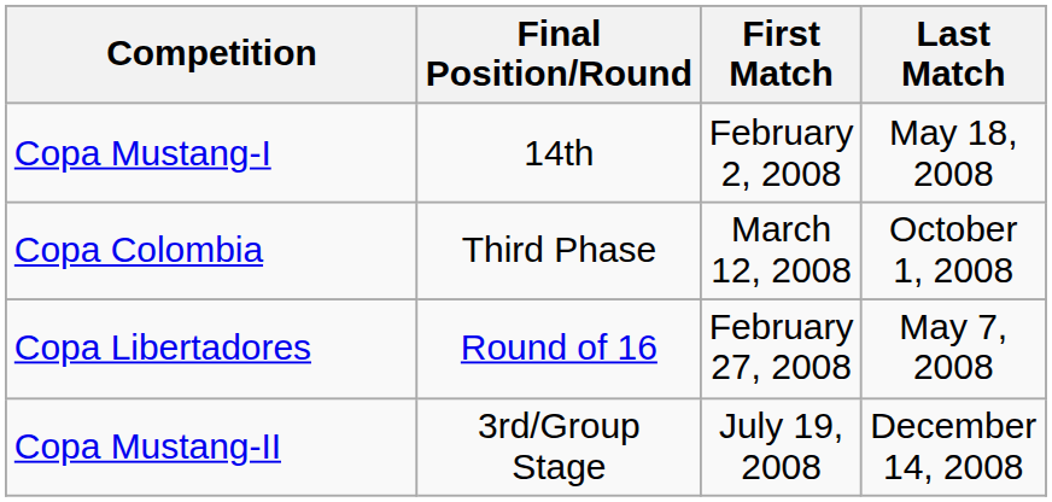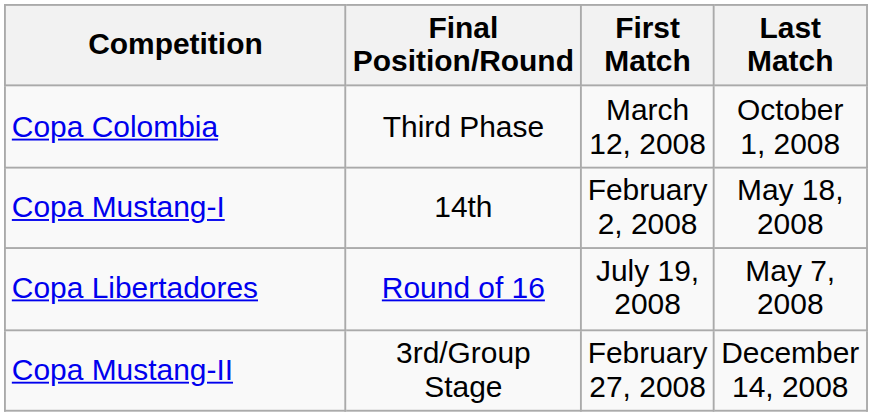rows swapped: Copa Colombia <-> Copa Mustang-I
Copa Libertadores | First Match: February 27, 2008 -> July 19, 2008
Copa Mustang-II | First Match: July 19, 2008 -> February 27, 2008
